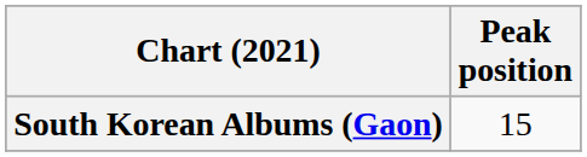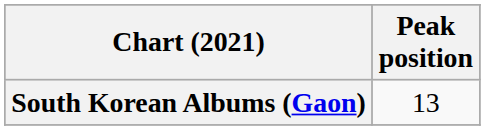South Korean Albums (Gaon) | Peak position: 15 -> 13
